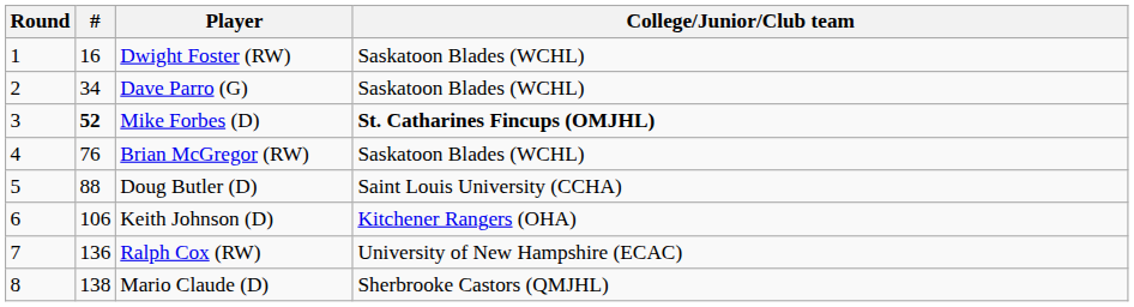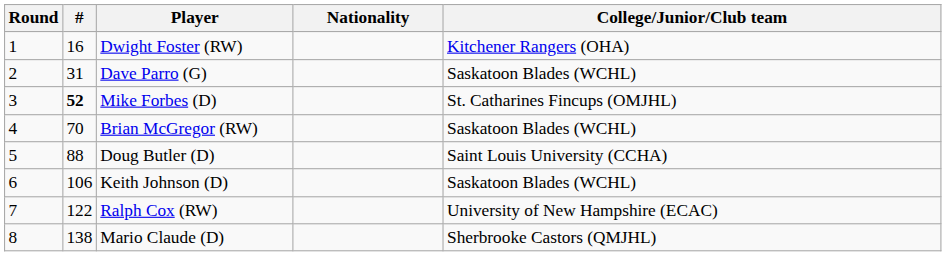+ column: Nationality
Dwight Foster (RW) | College/Junior/Club team: Saskatoon Blades (WCHL) -> Kitchener Rangers (OHA)
Dave Parro (G) | #: 34 -> 31
Mike Forbes (D) | College/Junior/Club team: bold -> normal
Brian McGregor (RW) | #: 76 -> 70
Keith Johnson (D) | College/Junior/Club team: Kitchener Rangers (OHA) -> Saskatoon Blades (WCHL)
Ralph Cox (RW) | #: 136 -> 122
